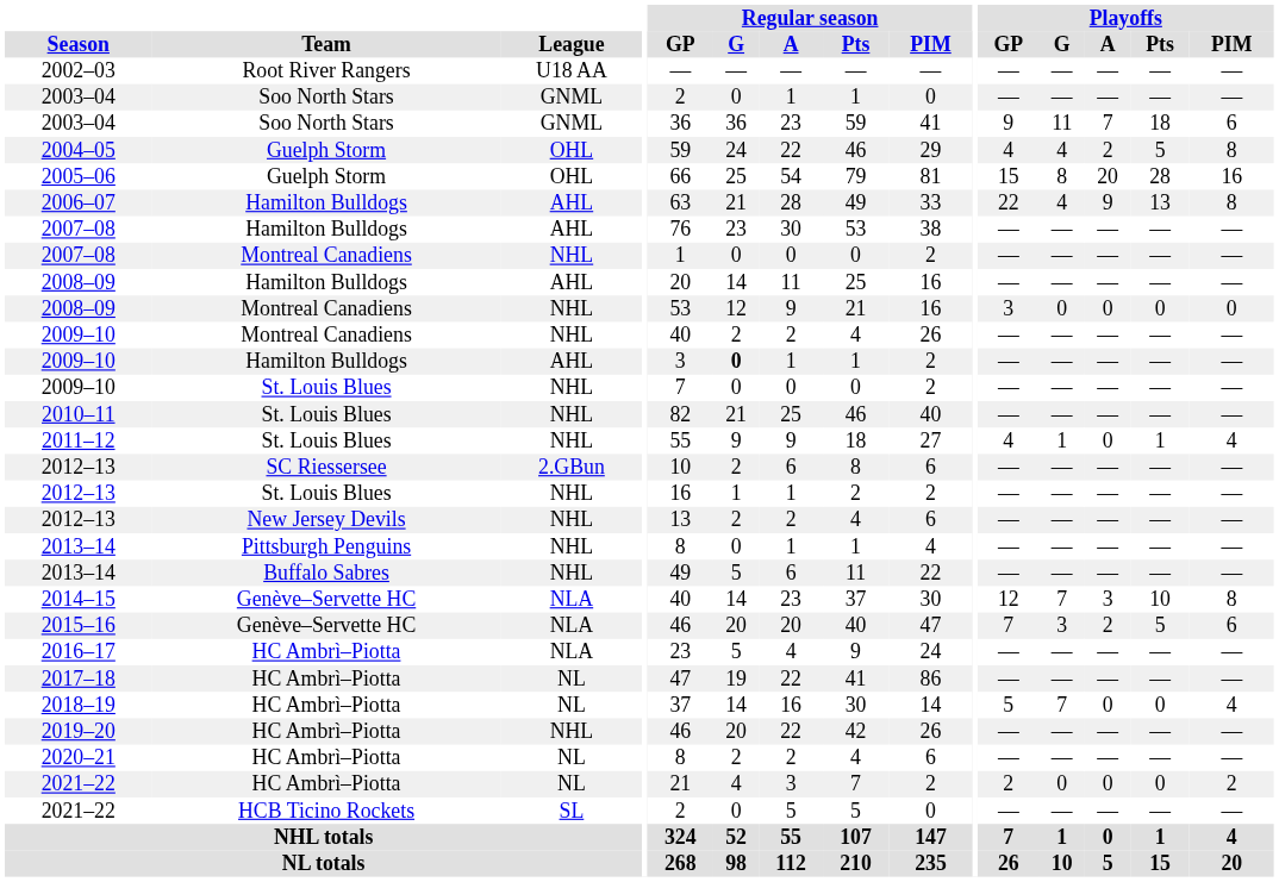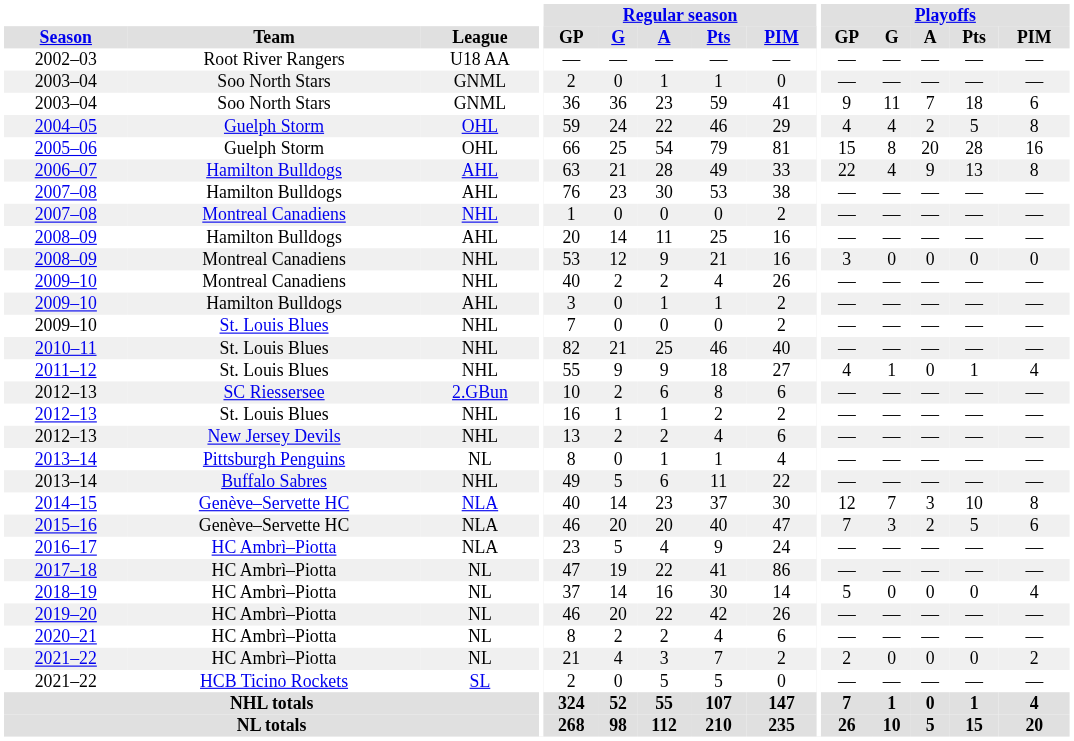2009–10 / Hamilton Bulldogs | Regular season / G: bold -> normal
2013–14 / Pittsburgh Penguins | League: NHL -> NL
2018–19 | Playoffs / G: 7 -> 0
2019–20 | League: NHL -> NL
